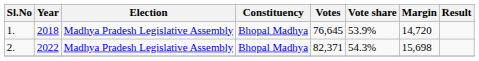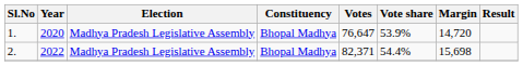1. | Year: 2018 -> 2020
1. | Votes: 76,645 -> 76,647
2. | Vote share: 54.3% -> 54.4%
